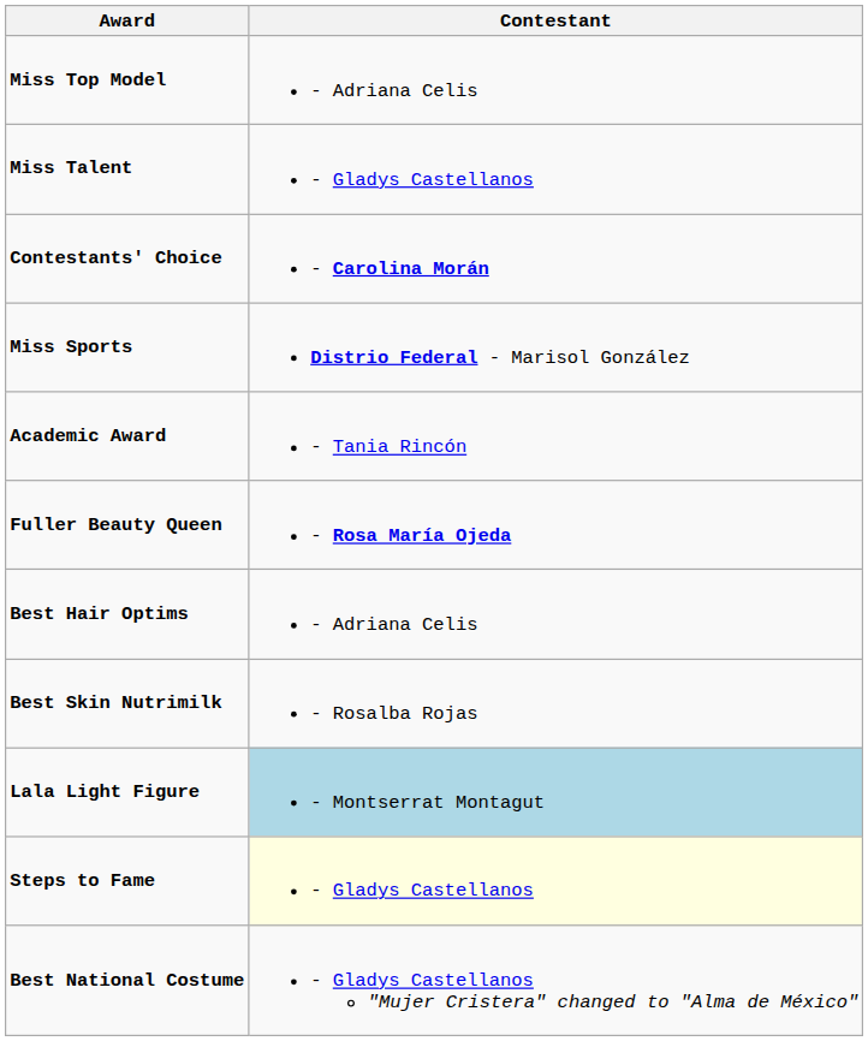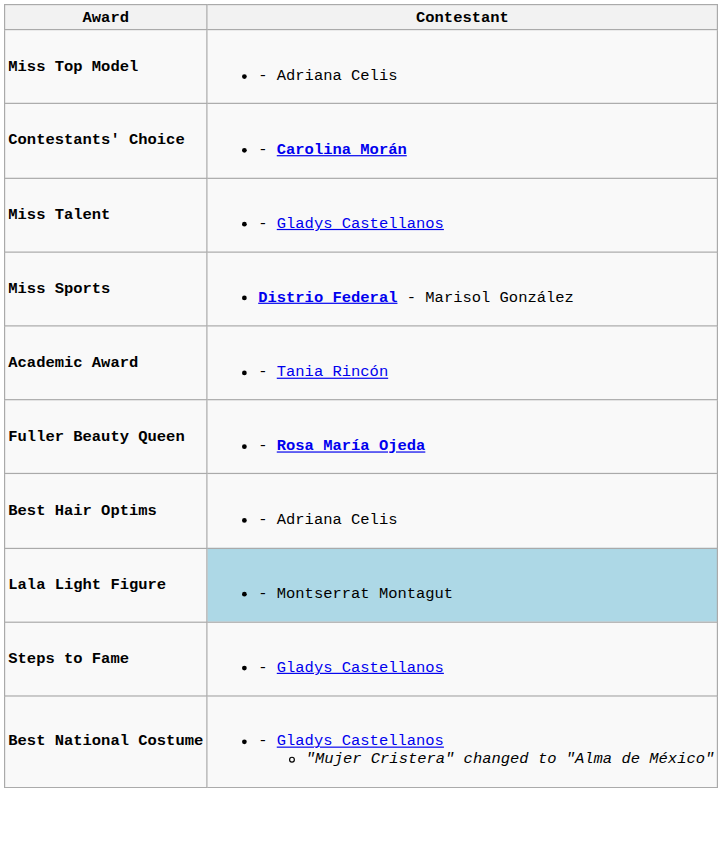rows swapped: Contestants' Choice <-> Miss Talent
- row: Best Skin Nutrimilk | - Rosalba Rojas
Steps to Fame | Contestant: lightyellow background -> no background
